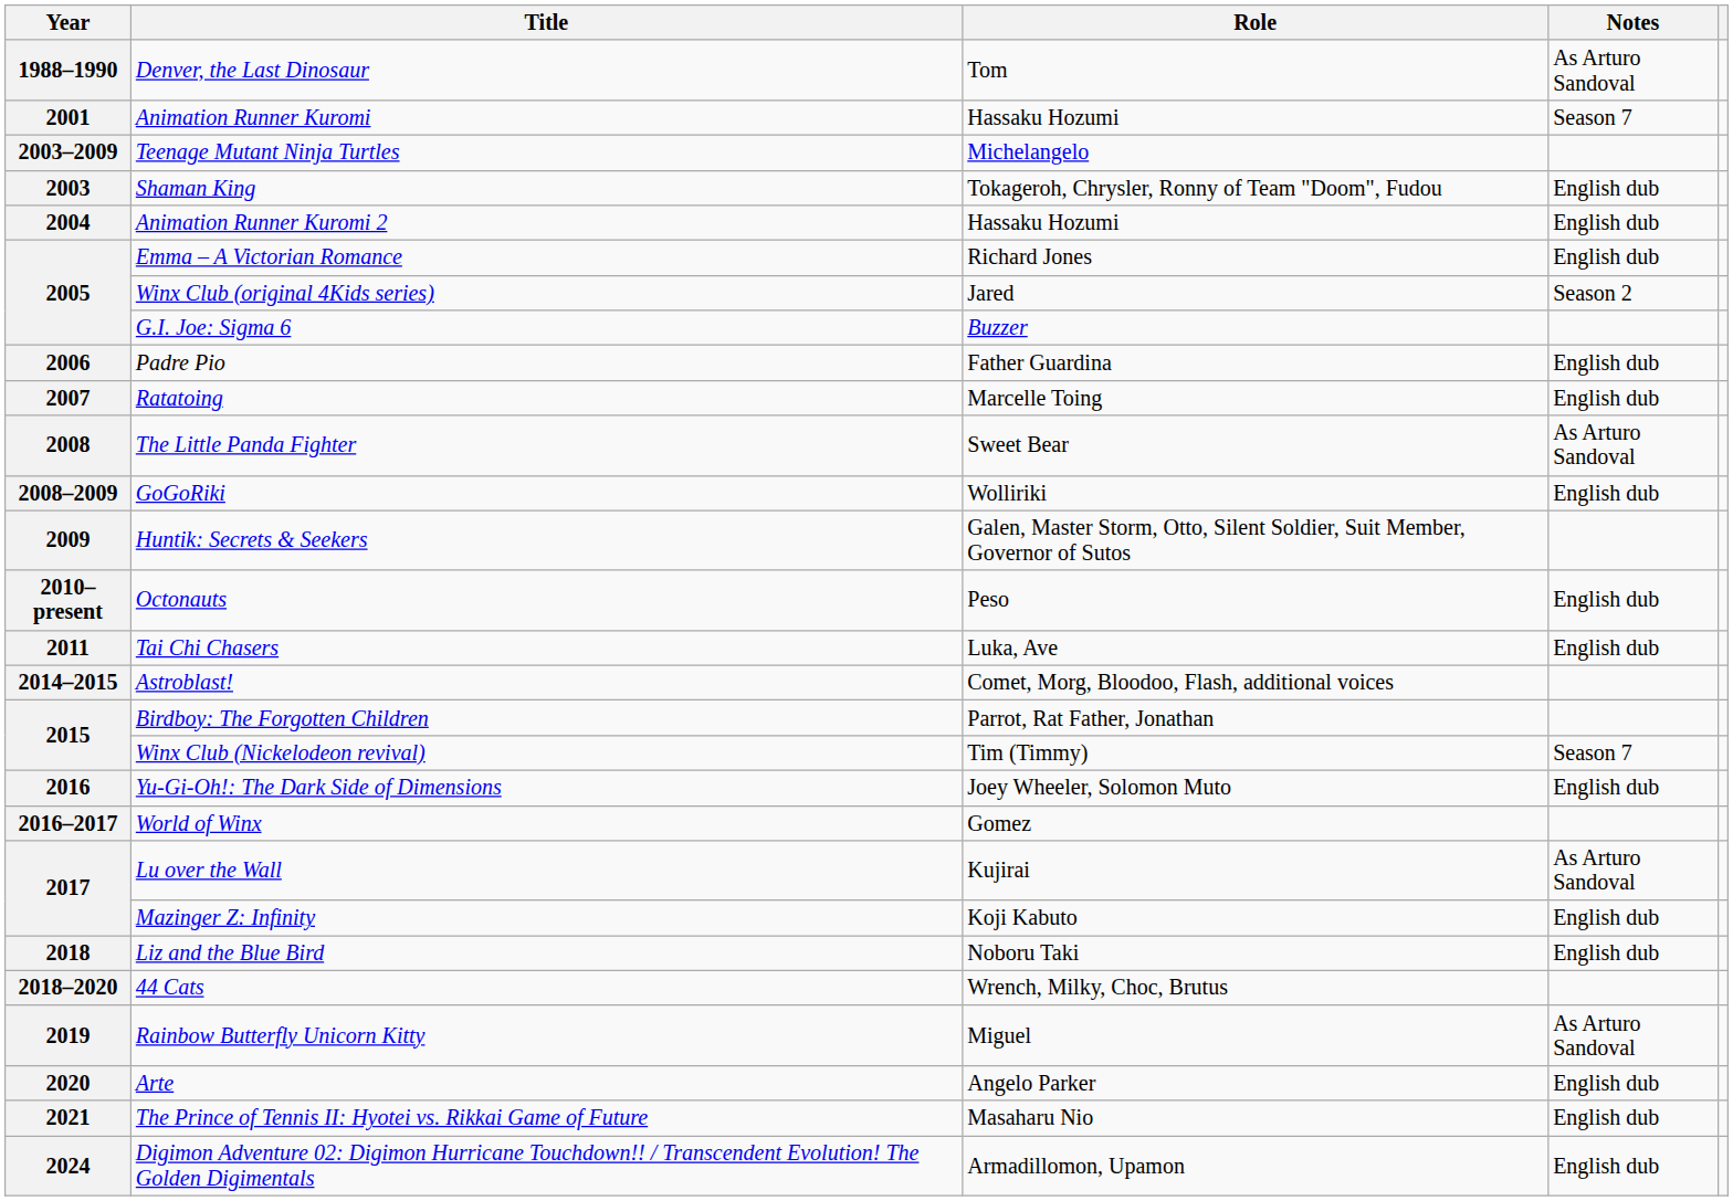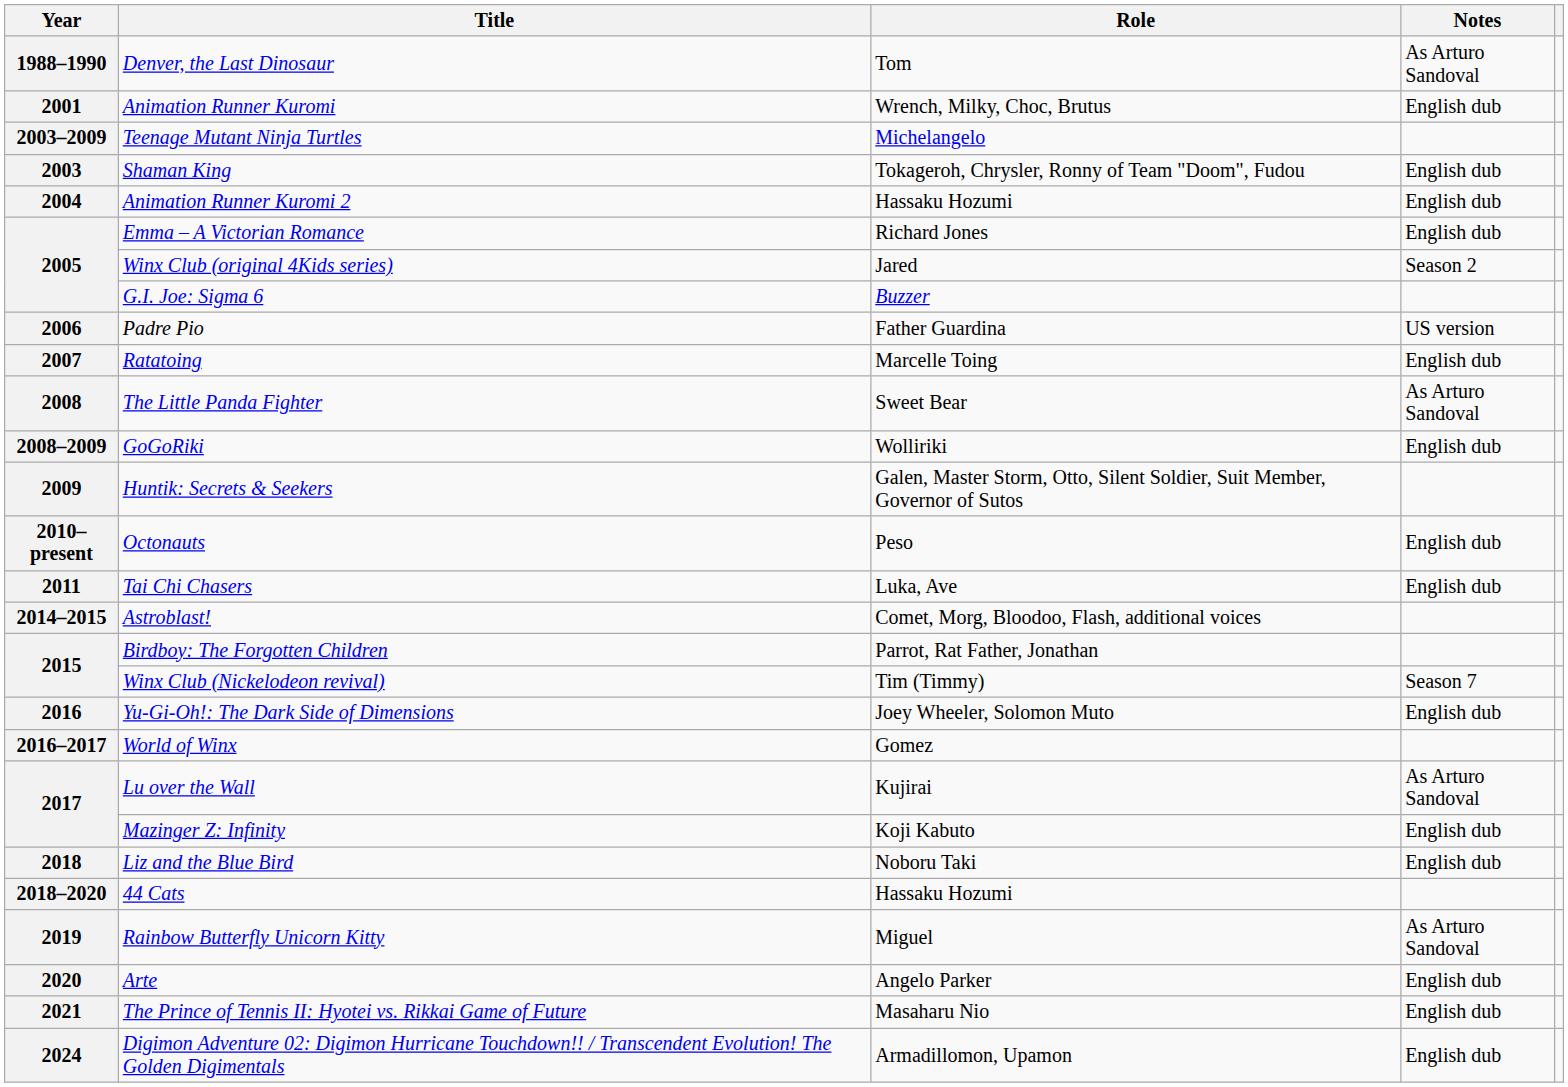Animation Runner Kuromi | Role: Hassaku Hozumi -> Wrench, Milky, Choc, Brutus
Animation Runner Kuromi | Notes: Season 7 -> English dub
Padre Pio | Notes: English dub -> US version
44 Cats | Role: Wrench, Milky, Choc, Brutus -> Hassaku Hozumi
